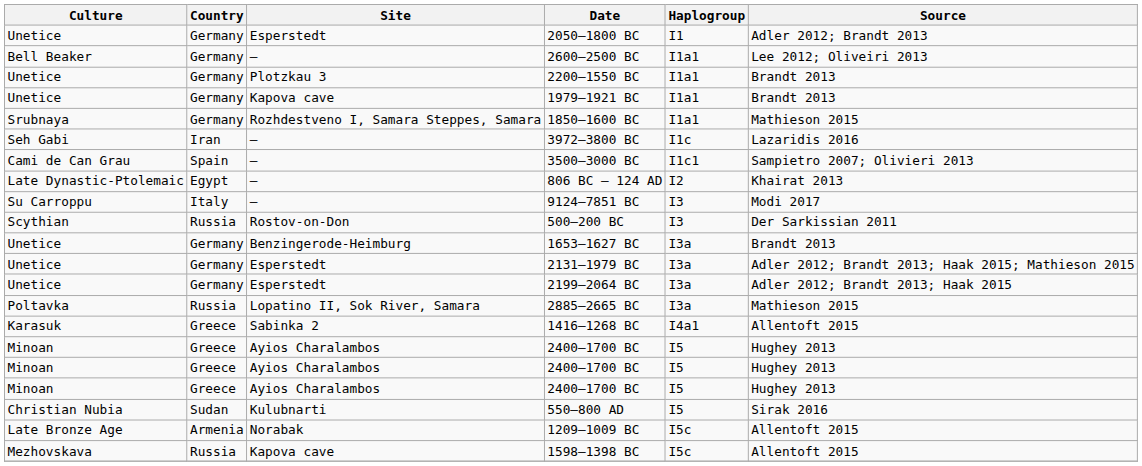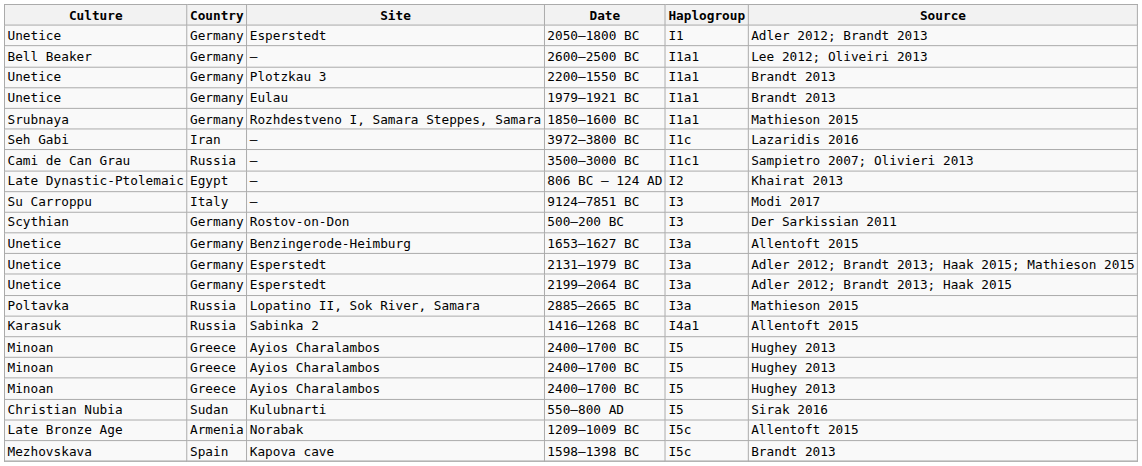1979–1921 BC | Site: Kapova cave -> Eulau
3500–3000 BC | Country: Spain -> Russia
500–200 BC | Country: Russia -> Germany
1653–1627 BC | Source: Brandt 2013 -> Allentoft 2015
1416–1268 BC | Country: Greece -> Russia
1598–1398 BC | Country: Russia -> Spain
1598–1398 BC | Source: Allentoft 2015 -> Brandt 2013
